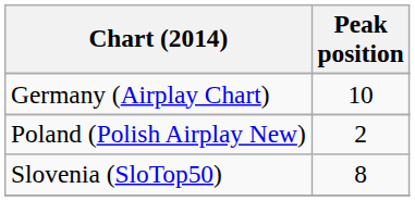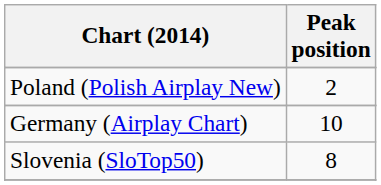rows swapped: Germany (Airplay Chart) <-> Poland (Polish Airplay New)
